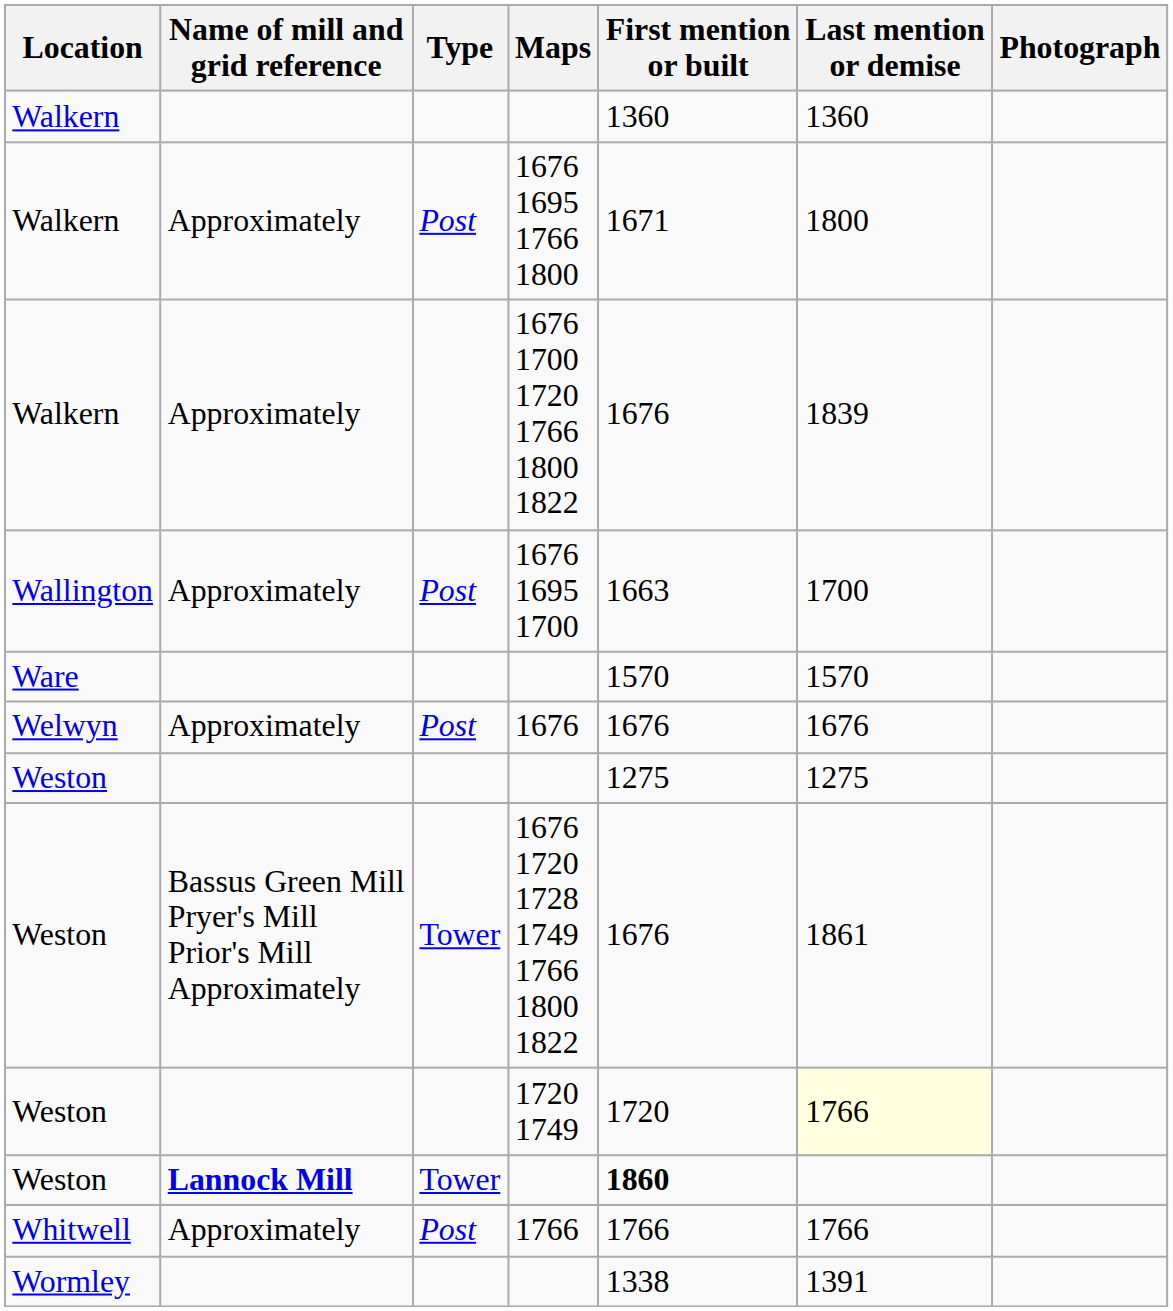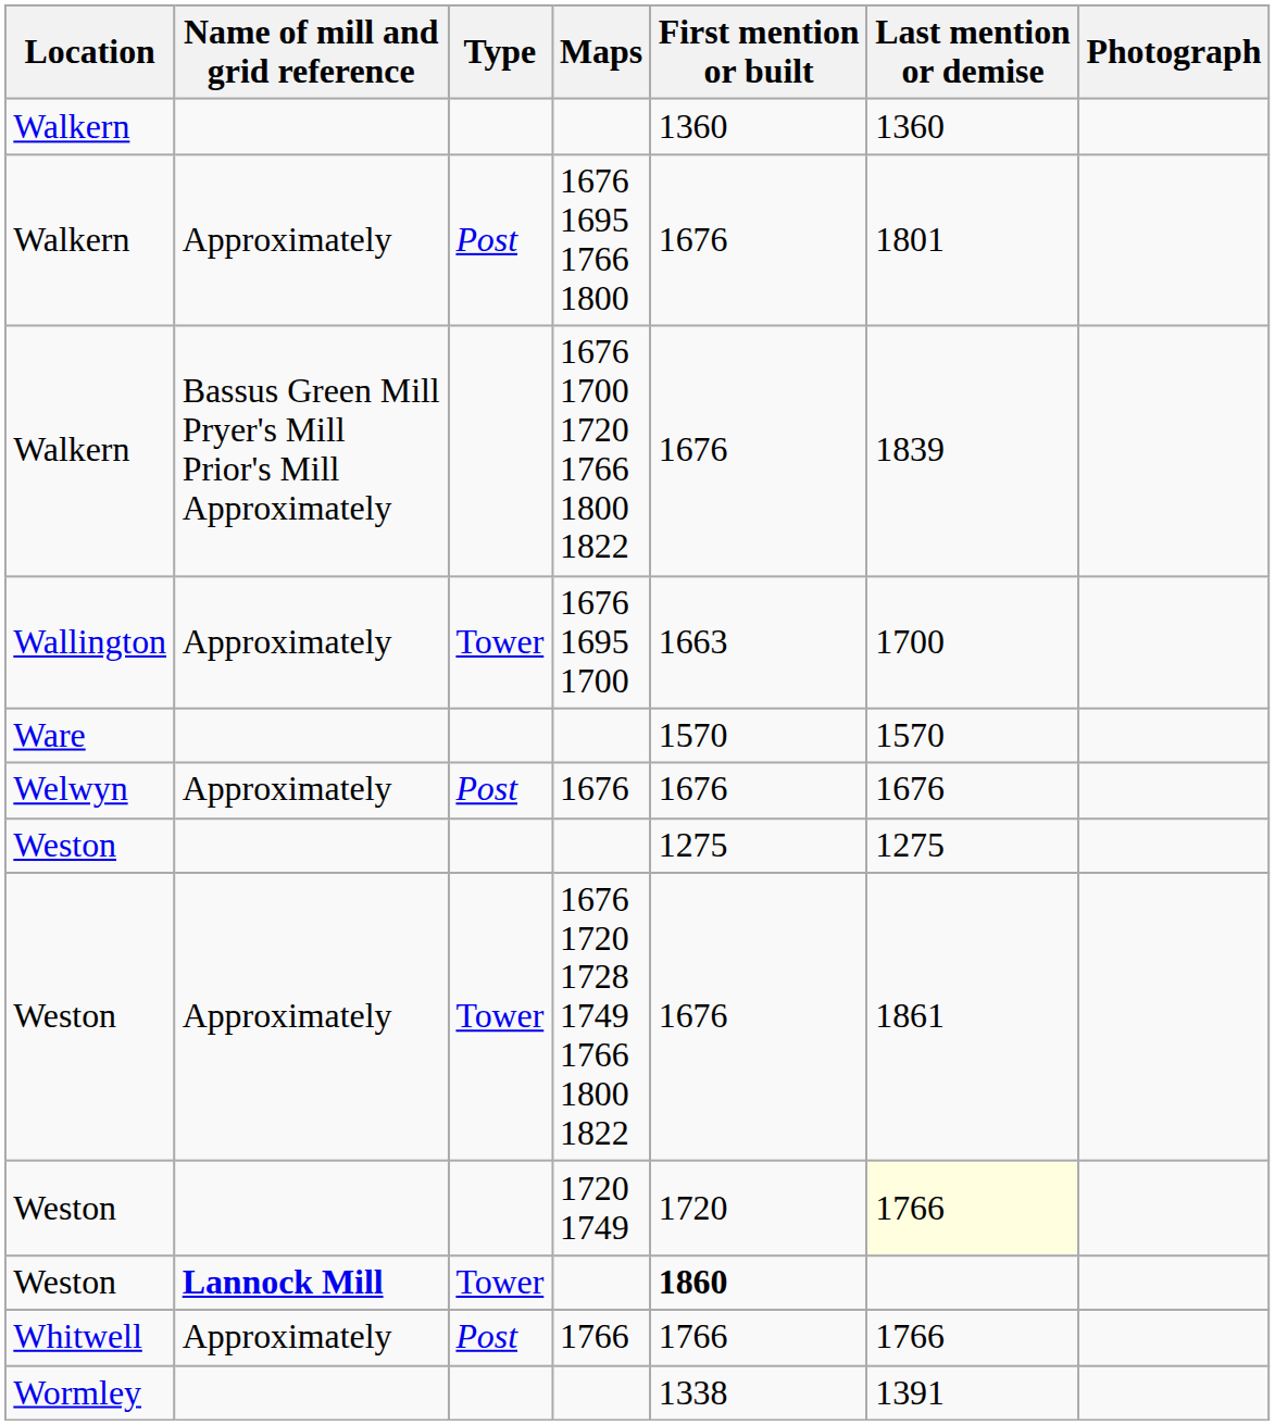1676 1695 1766 1800 | First mention or built: 1671 -> 1676
1676 1695 1766 1800 | Last mention or demise: 1800 -> 1801
1676 1700 1720 1766 1800 1822 | Name of mill and grid reference: Approximately -> Bassus Green Mill Pryer's Mill Prior's Mill Approximately
1676 1695 1700 | Type: Post -> Tower
1676 1720 1728 1749 1766 1800 1822 | Name of mill and grid reference: Bassus Green Mill Pryer's Mill Prior's Mill Approximately -> Approximately
